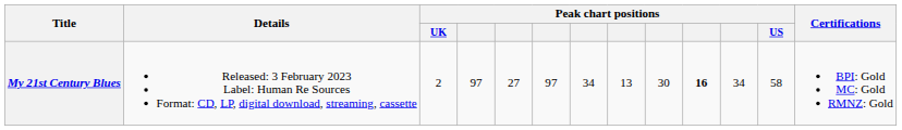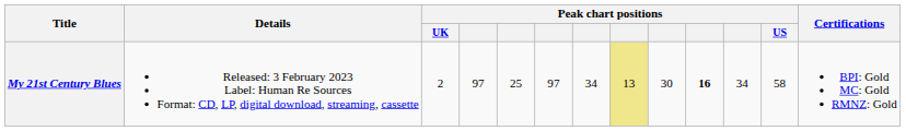My 21st Century Blues | column 5: 27 -> 25
My 21st Century Blues | column 8: no background -> khaki background
